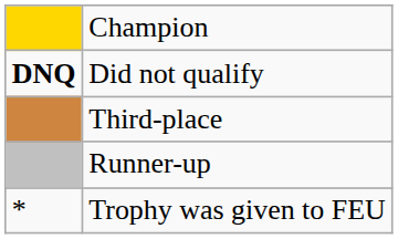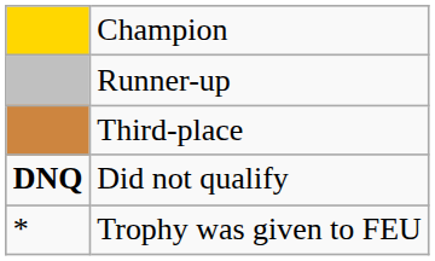rows swapped: Runner-up <-> Did not qualify
